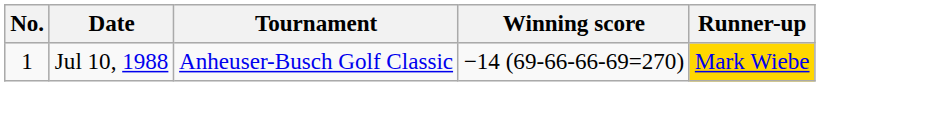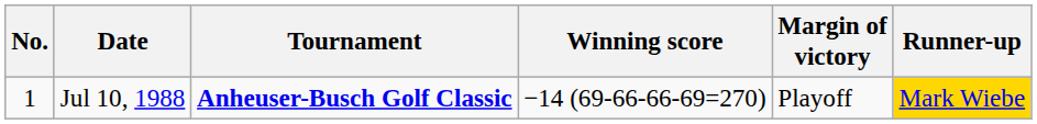+ column: Margin of victory | Playoff
Jul 10, 1988 | Tournament: normal -> bold
